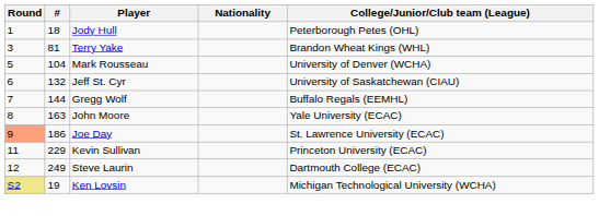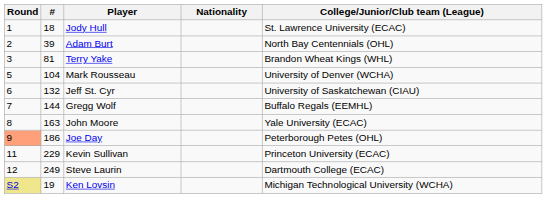Jody Hull | College/Junior/Club team (League): Peterborough Petes (OHL) -> St. Lawrence University (ECAC)
+ row: 2 | 39 | Adam Burt | North Bay Centennials (OHL)
Joe Day | College/Junior/Club team (League): St. Lawrence University (ECAC) -> Peterborough Petes (OHL)
